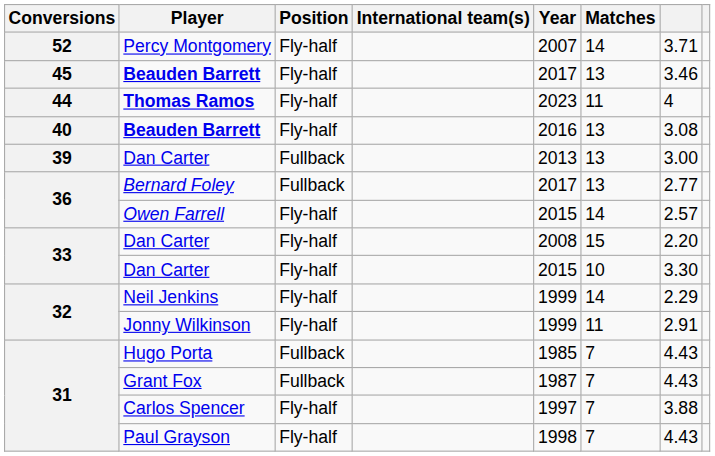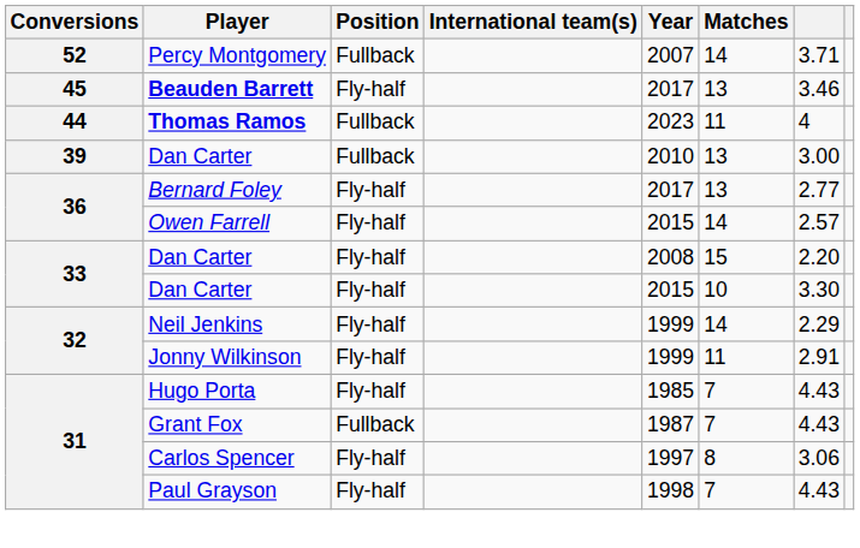Percy Montgomery | Position: Fly-half -> Fullback
Thomas Ramos | Position: Fly-half -> Fullback
- row: 40 | Beauden Barrett | Fly-half | 2016 | 13 | 3.08
39 / Dan Carter | Year: 2013 -> 2010
Bernard Foley | Position: Fullback -> Fly-half
Hugo Porta | Position: Fullback -> Fly-half
Carlos Spencer | Matches: 7 -> 8
Carlos Spencer | column 7: 3.88 -> 3.06
